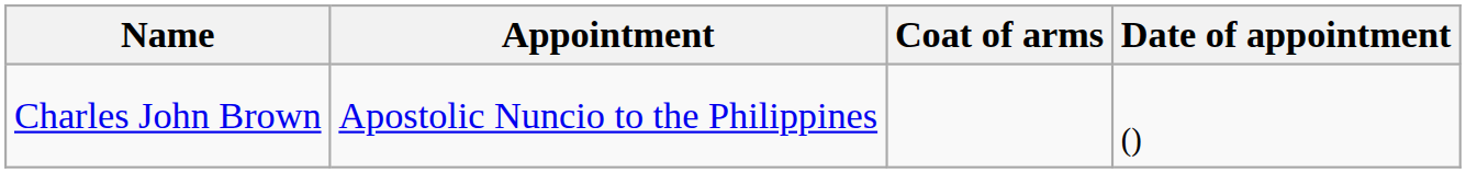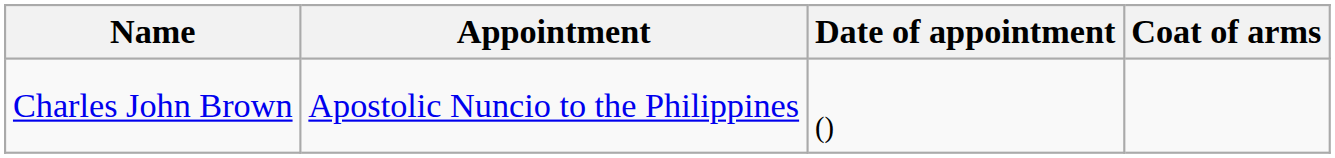columns swapped: Date of appointment <-> Coat of arms
